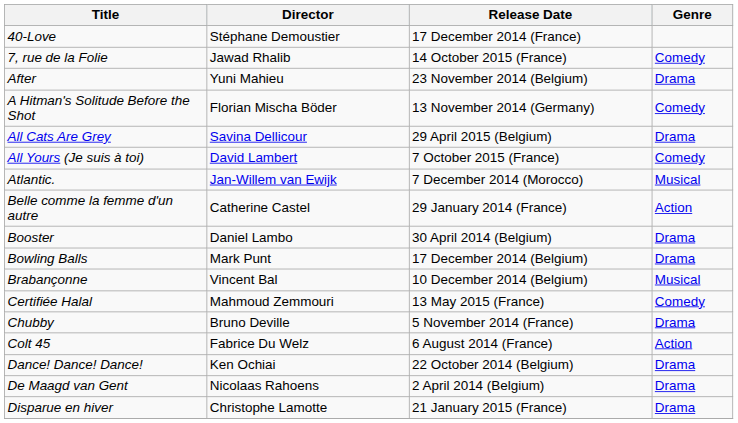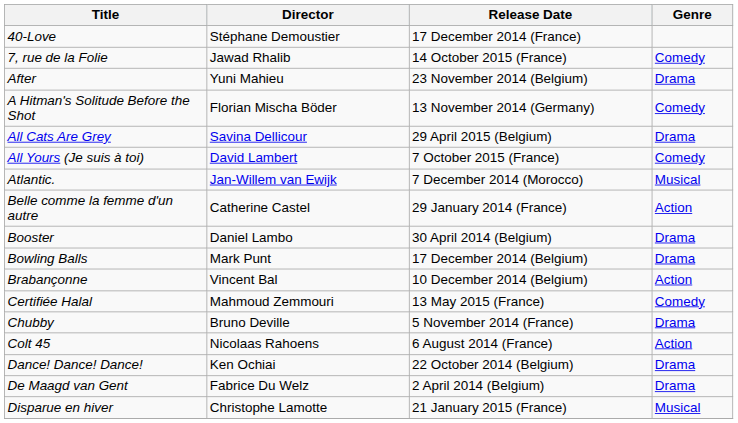Brabançonne | Genre: Musical -> Action
Colt 45 | Director: Fabrice Du Welz -> Nicolaas Rahoens
De Maagd van Gent | Director: Nicolaas Rahoens -> Fabrice Du Welz
Disparue en hiver | Genre: Drama -> Musical
